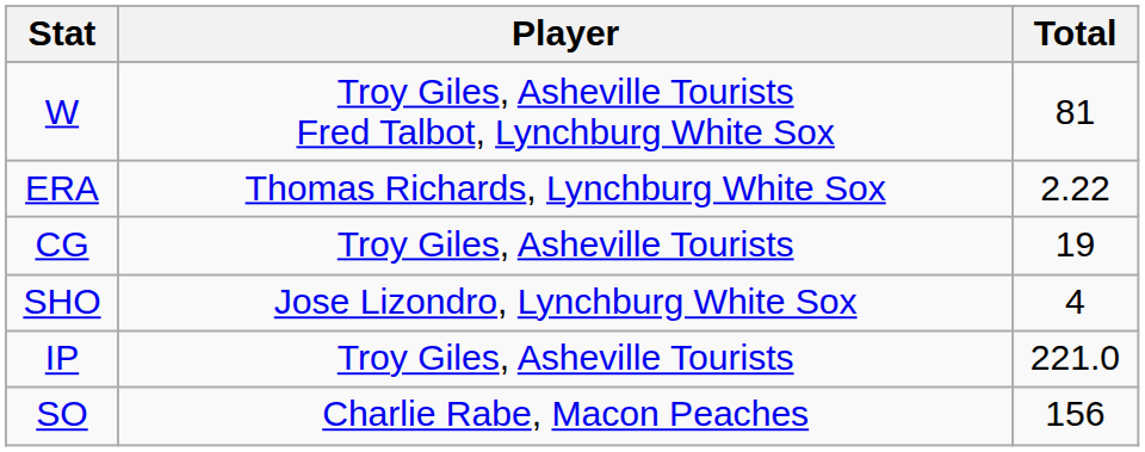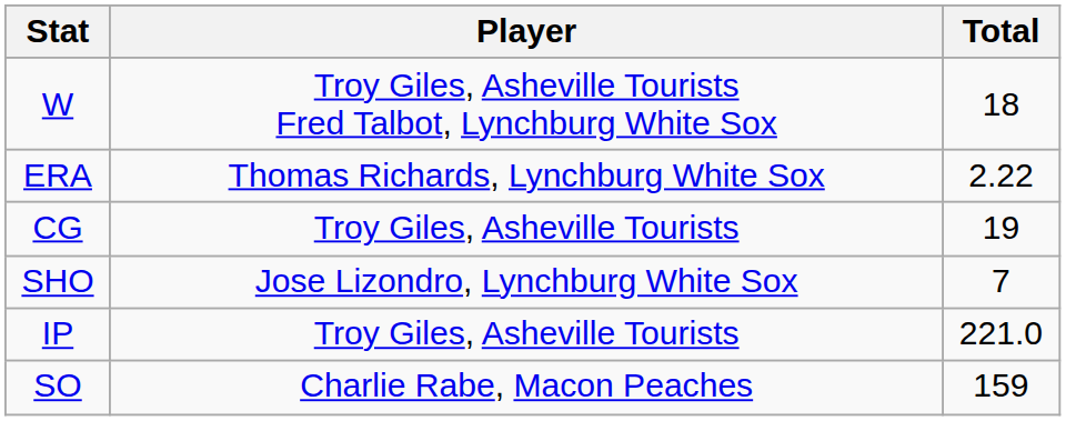W | Total: 81 -> 18
SHO | Total: 4 -> 7
SO | Total: 156 -> 159
